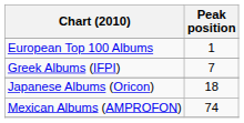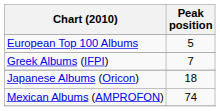European Top 100 Albums | Peak position: 1 -> 5
